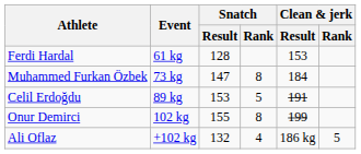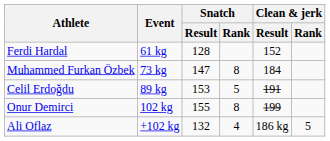Ferdi Hardal | Clean & jerk / Result: 153 -> 152
